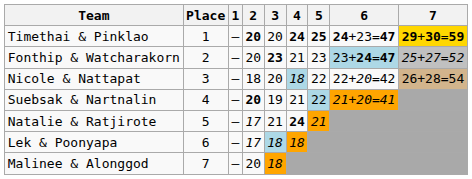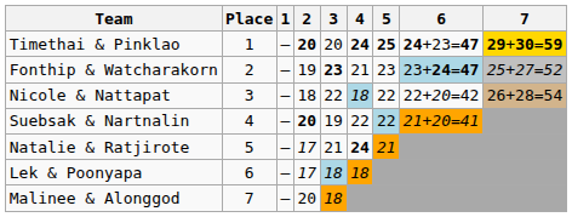Fonthip & Watcharakorn | 2: 20 -> 19
Nicole & Nattapat | 3: 20 -> 22
Suebsak & Nartnalin | 4: 21 -> 22
